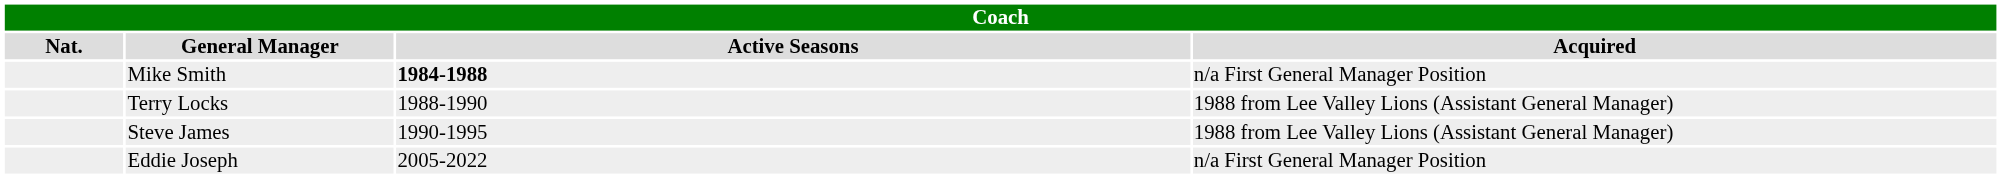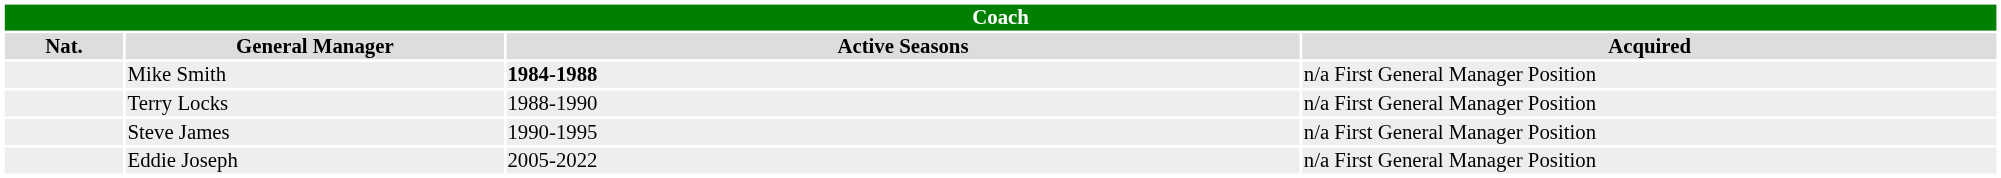Terry Locks | Acquired: 1988 from Lee Valley Lions (Assistant General Manager) -> n/a First General Manager Position
Steve James | Acquired: 1988 from Lee Valley Lions (Assistant General Manager) -> n/a First General Manager Position
